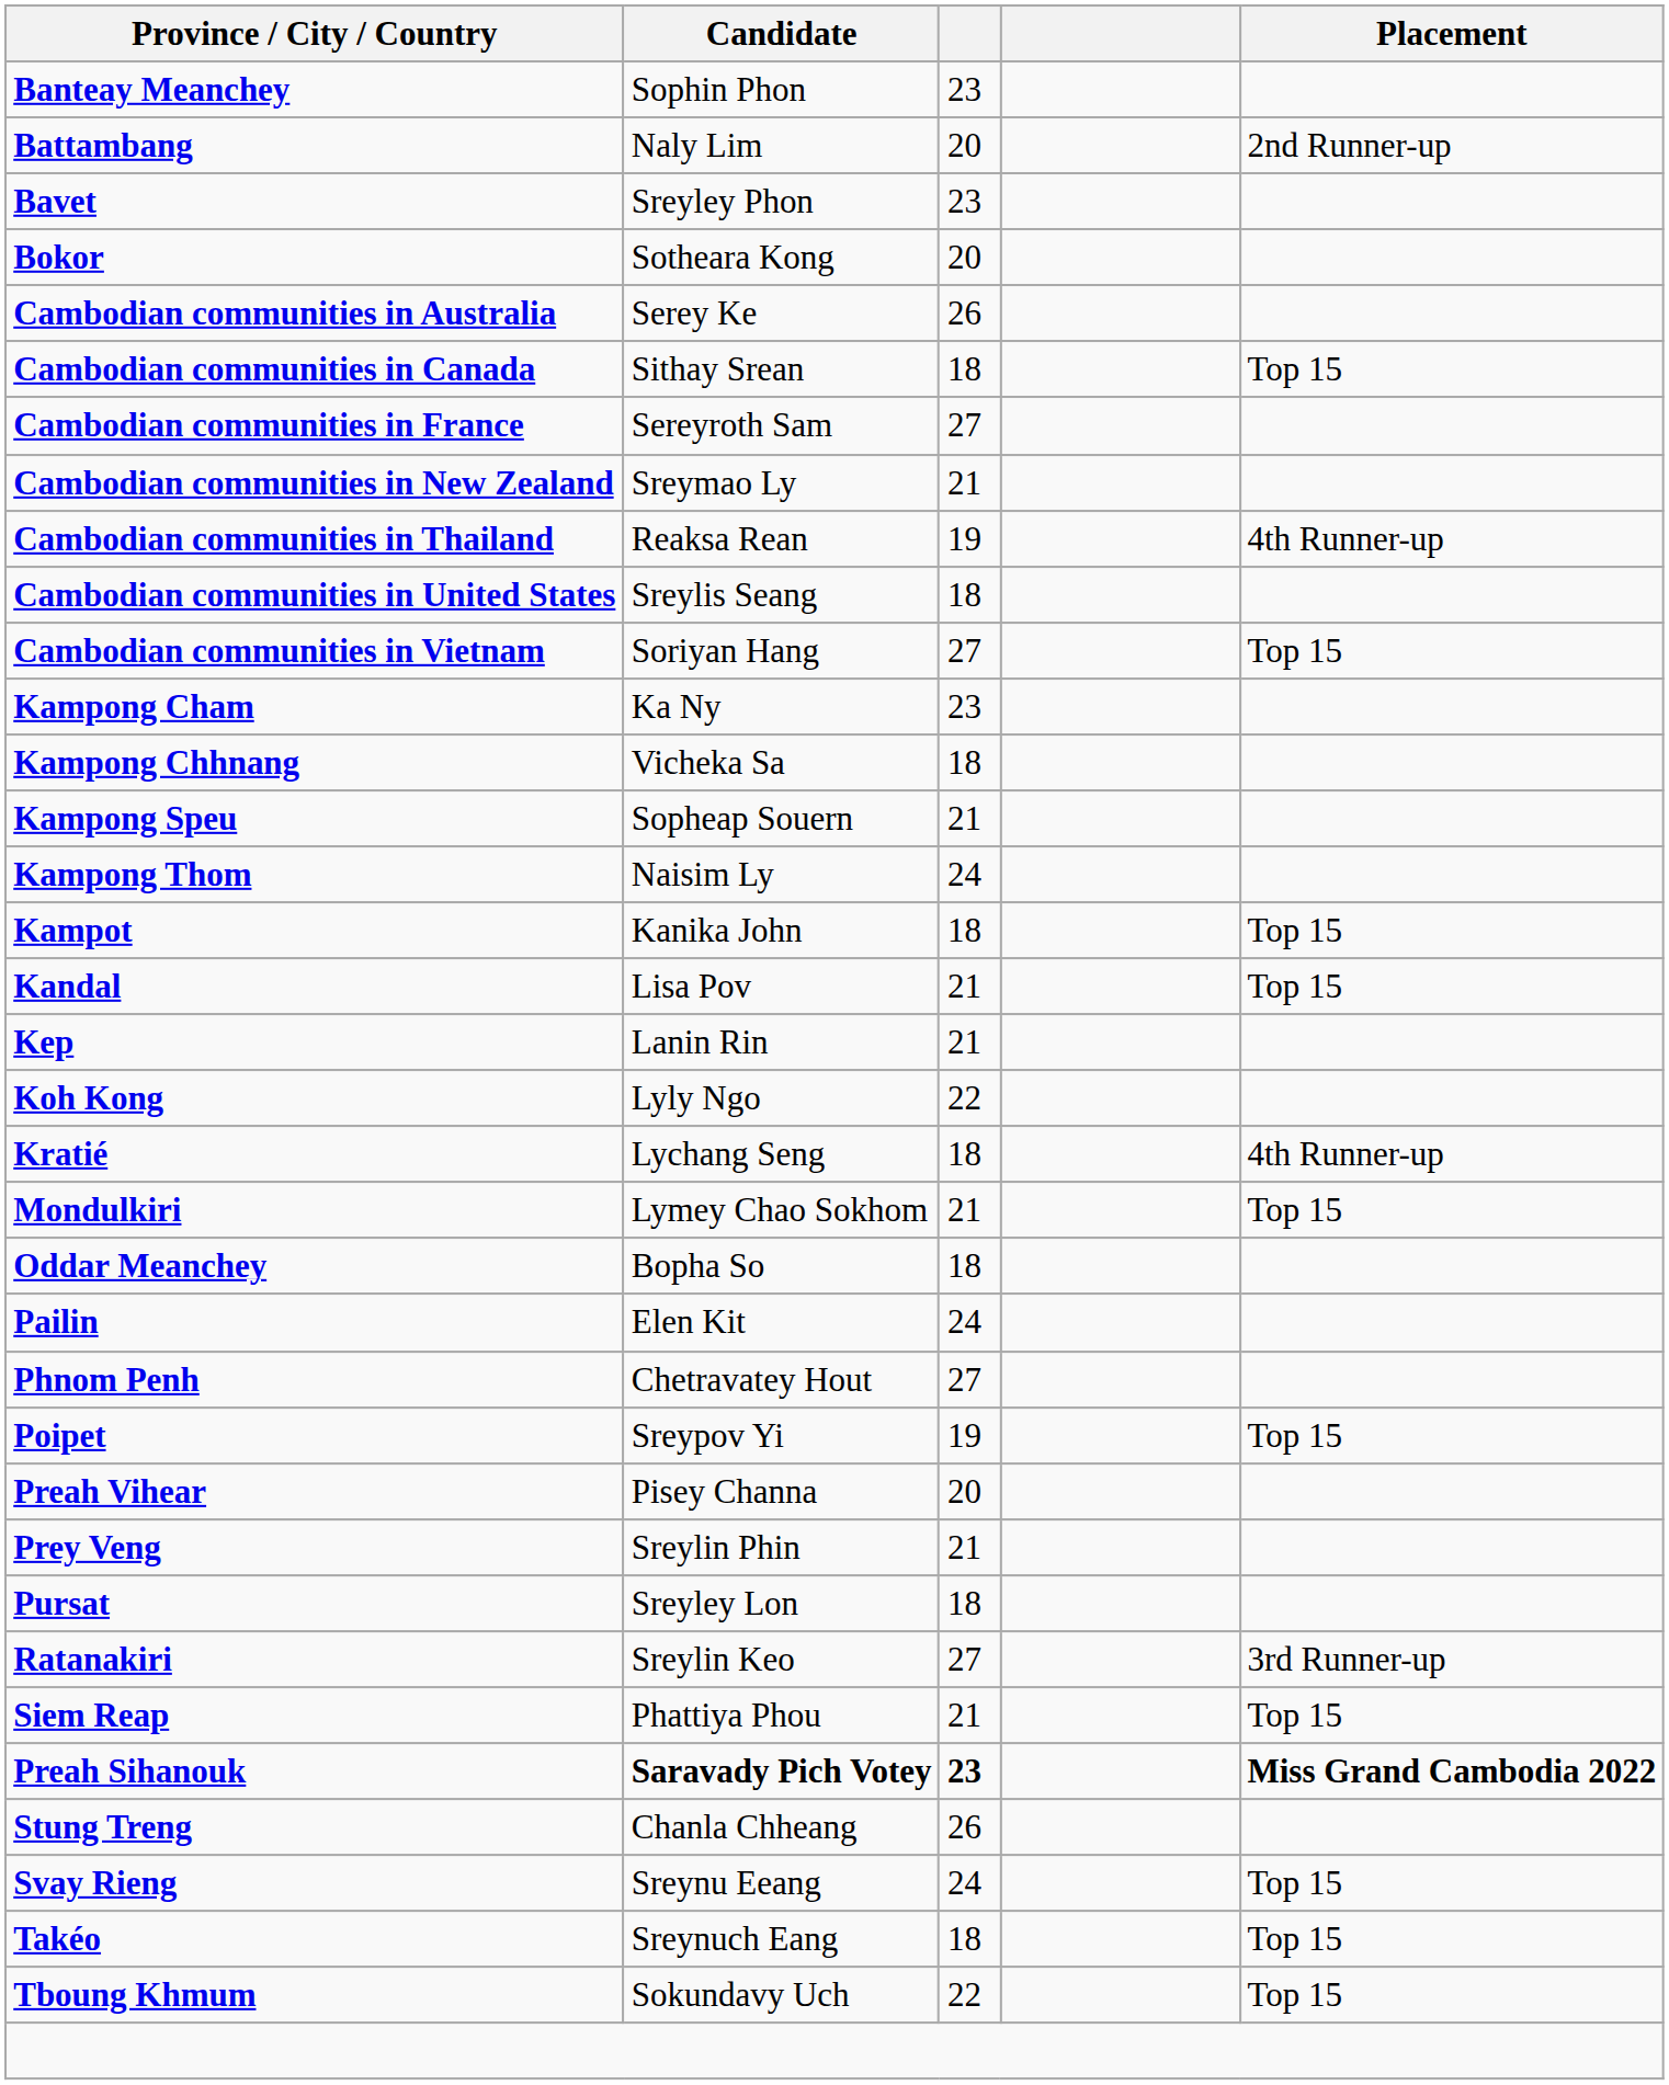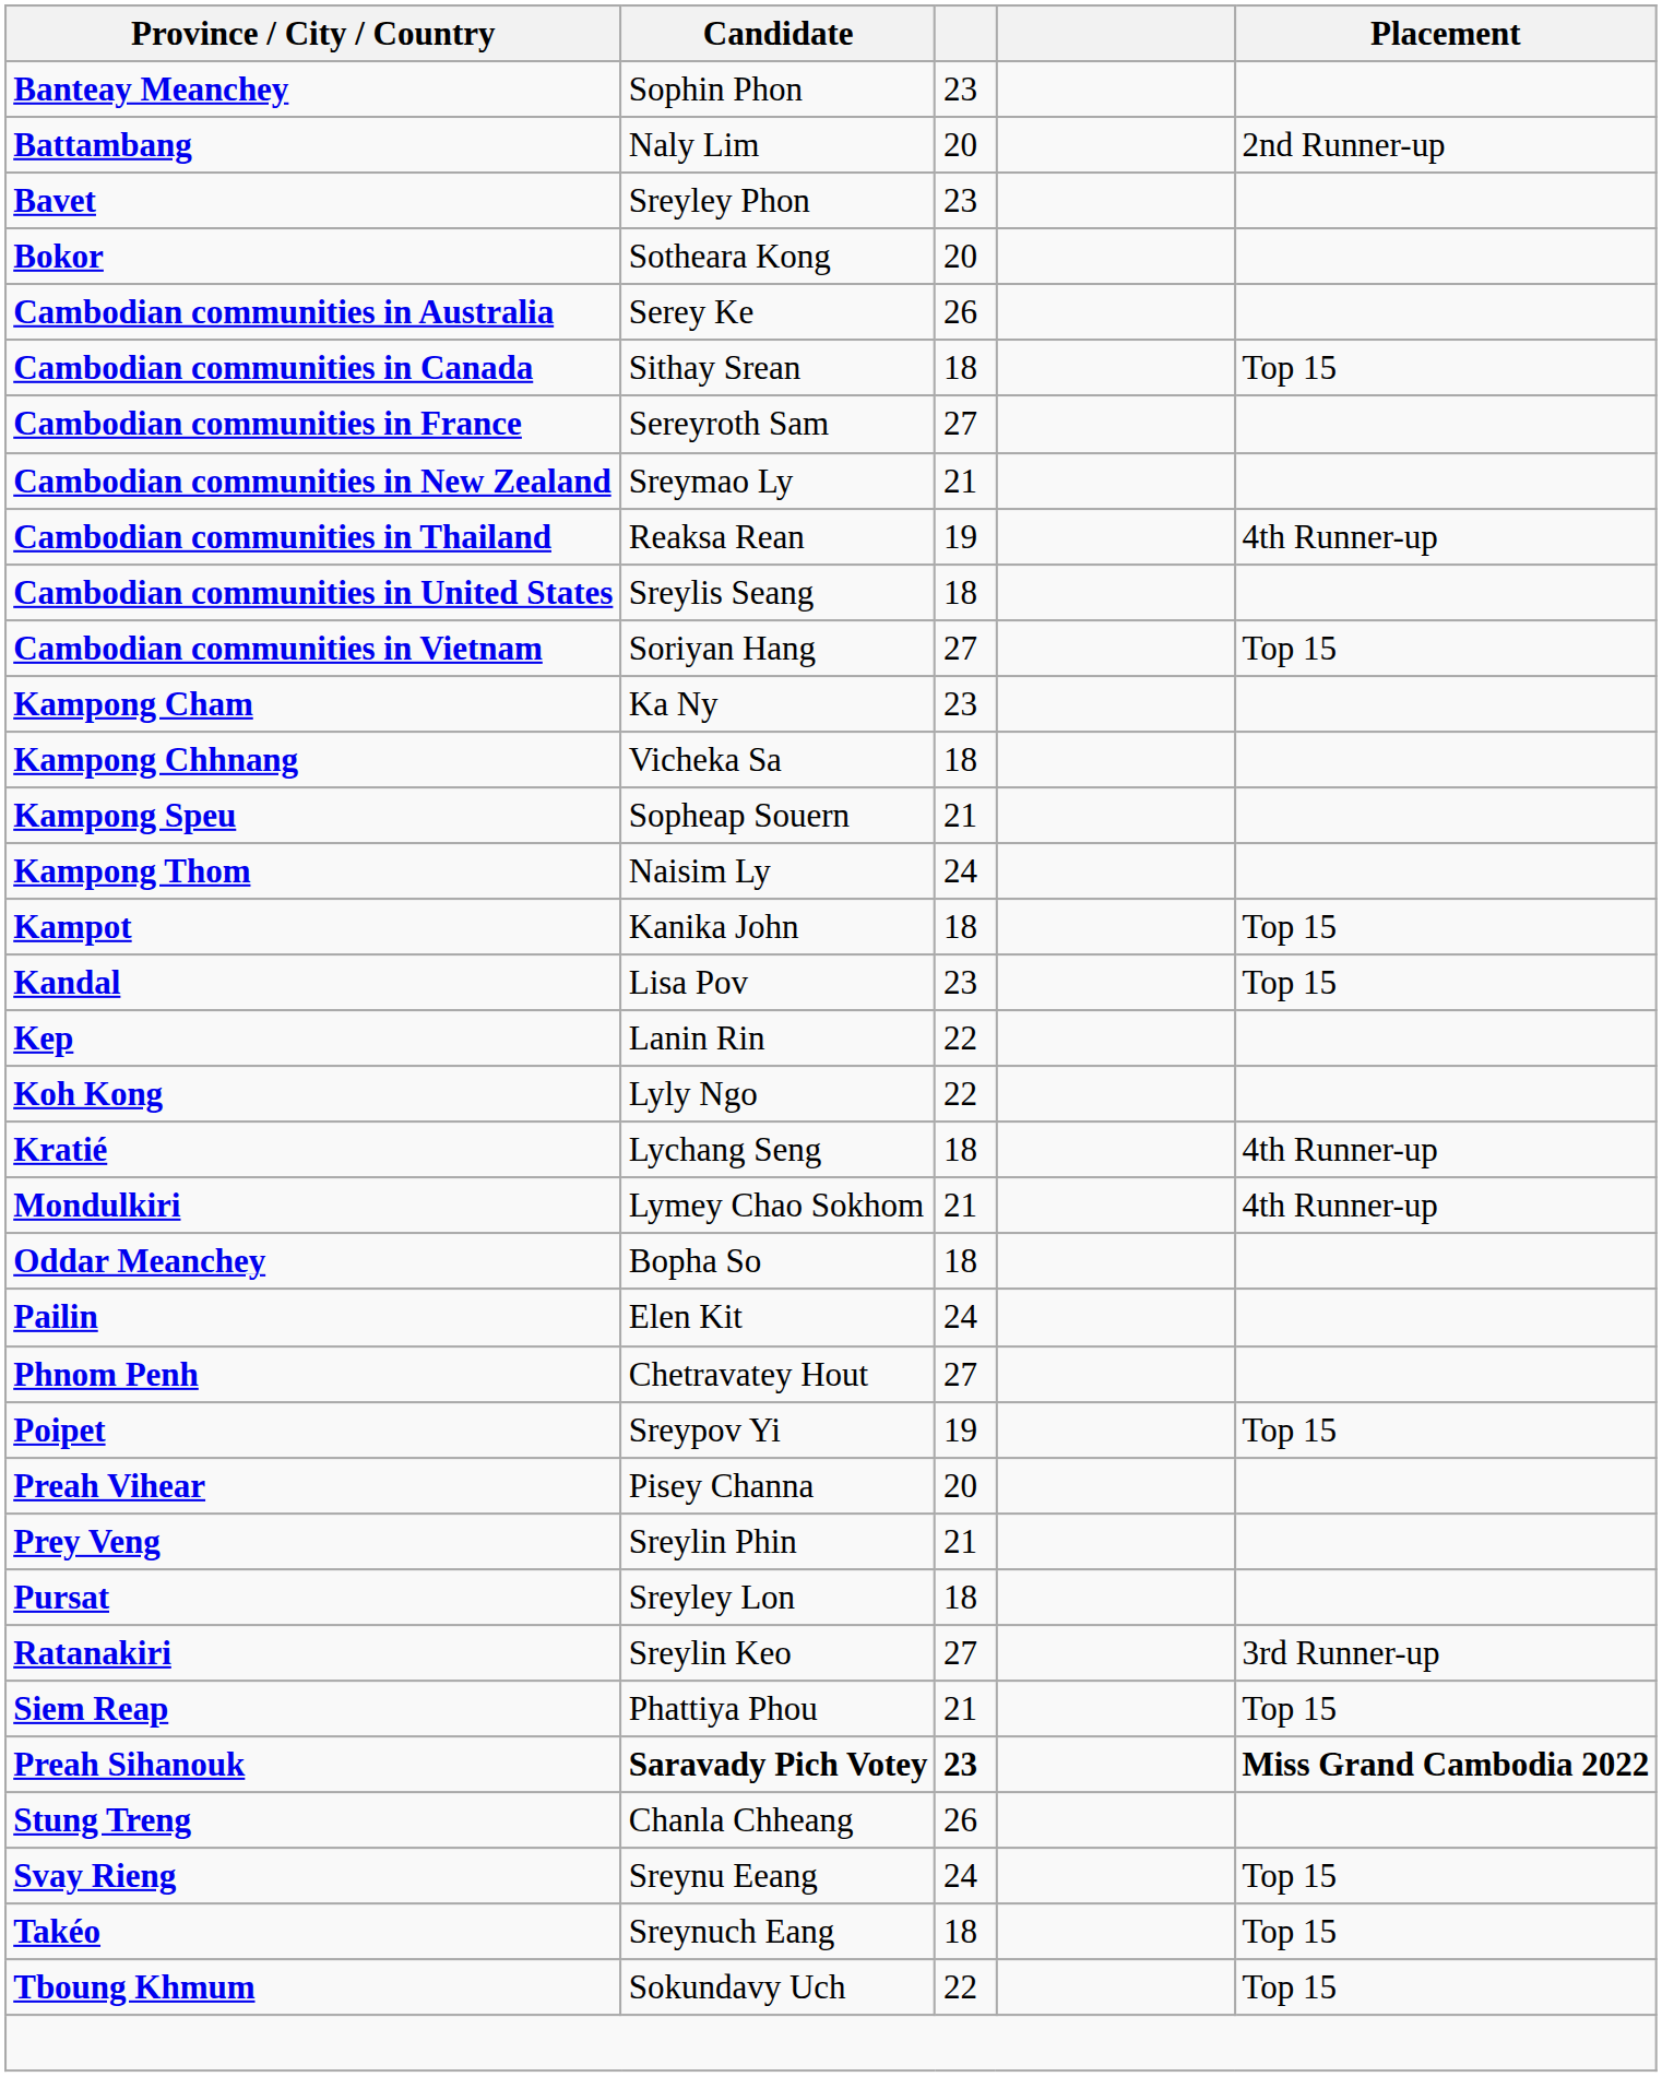Kandal | column 3: 21 -> 23
Kep | column 3: 21 -> 22
Mondulkiri | Placement: Top 15 -> 4th Runner-up
